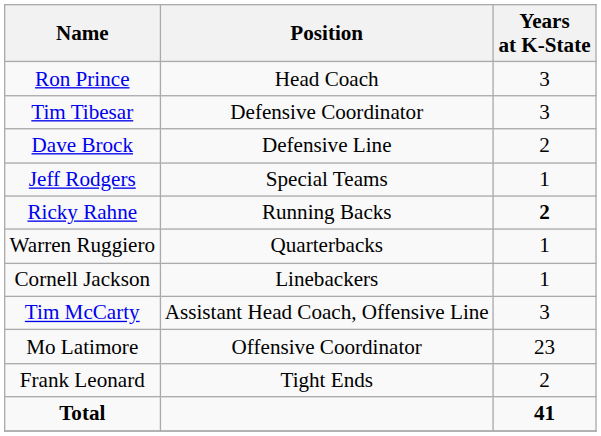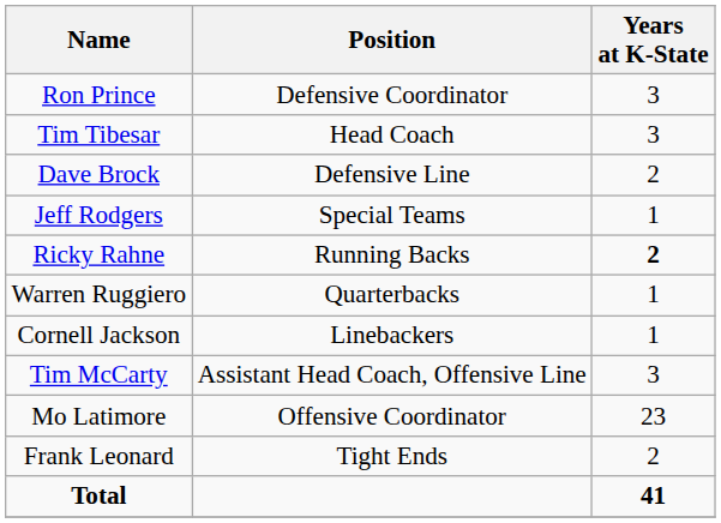Ron Prince | Position: Head Coach -> Defensive Coordinator
Tim Tibesar | Position: Defensive Coordinator -> Head Coach
